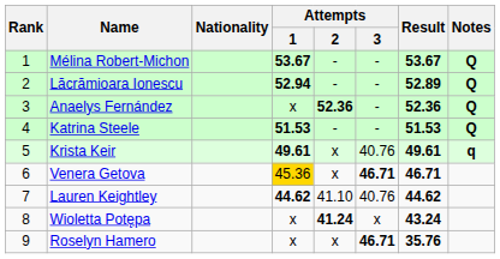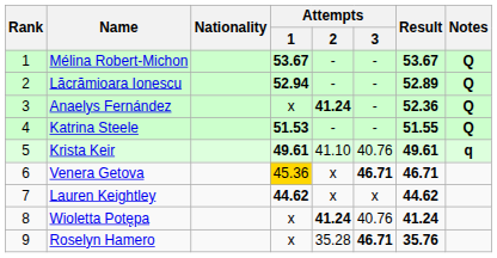Anaelys Fernández | Attempts / 2: 52.36 -> 41.24
Katrina Steele | Result: 51.53 -> 51.55
Krista Keir | Attempts / 2: x -> 41.10
Lauren Keightley | Attempts / 2: 41.10 -> x
Lauren Keightley | Attempts / 3: 40.76 -> x
Wioletta Potępa | Attempts / 3: x -> 40.76
Wioletta Potępa | Result: 43.24 -> 41.24
Roselyn Hamero | Attempts / 2: x -> 35.28
